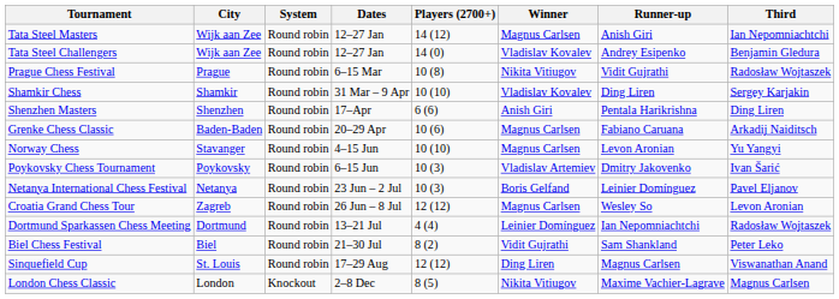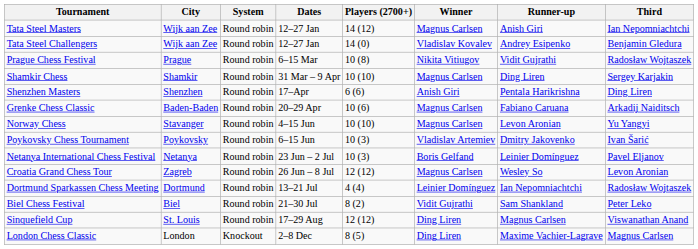Shamkir Chess | Winner: Vladislav Kovalev -> Magnus Carlsen
London Chess Classic | Winner: Nikita Vitiugov -> Ding Liren
